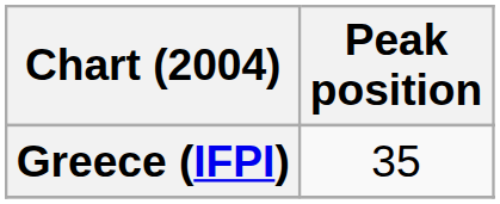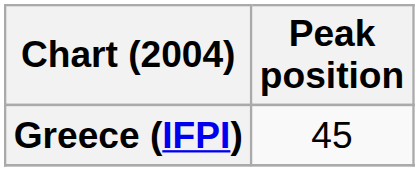Greece (IFPI) | Peak position: 35 -> 45
